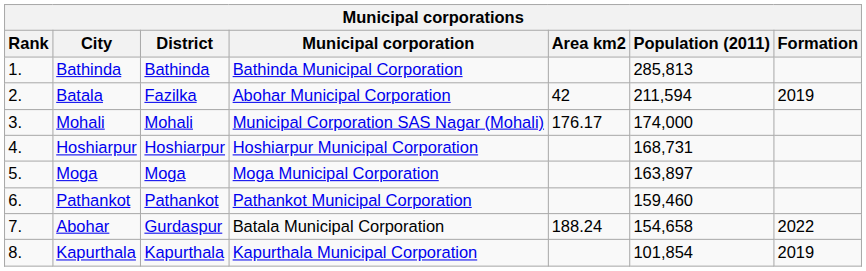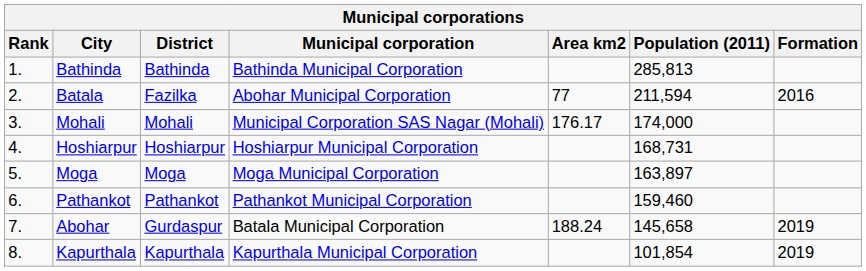Batala | Area km2: 42 -> 77
Batala | Formation: 2019 -> 2016
Abohar | Population (2011): 154,658 -> 145,658
Abohar | Formation: 2022 -> 2019
